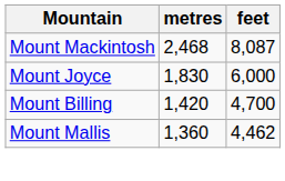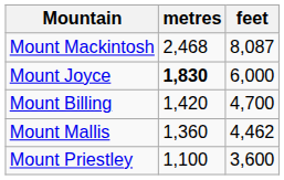Mount Joyce | metres: normal -> bold
+ row: Mount Priestley | 1,100 | 3,600
